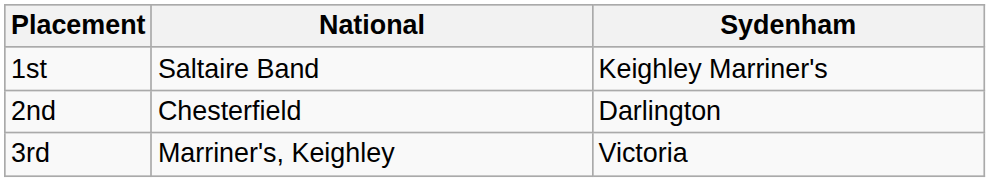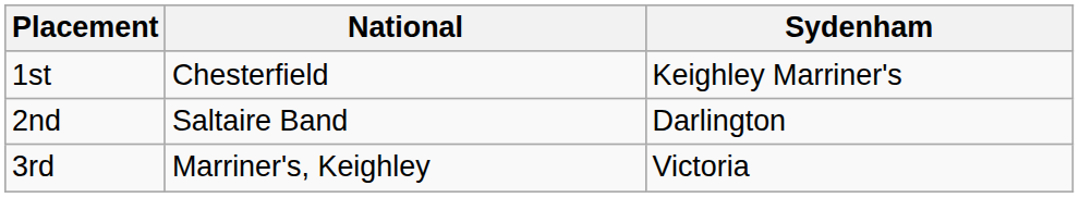1st | National: Saltaire Band -> Chesterfield
2nd | National: Chesterfield -> Saltaire Band
